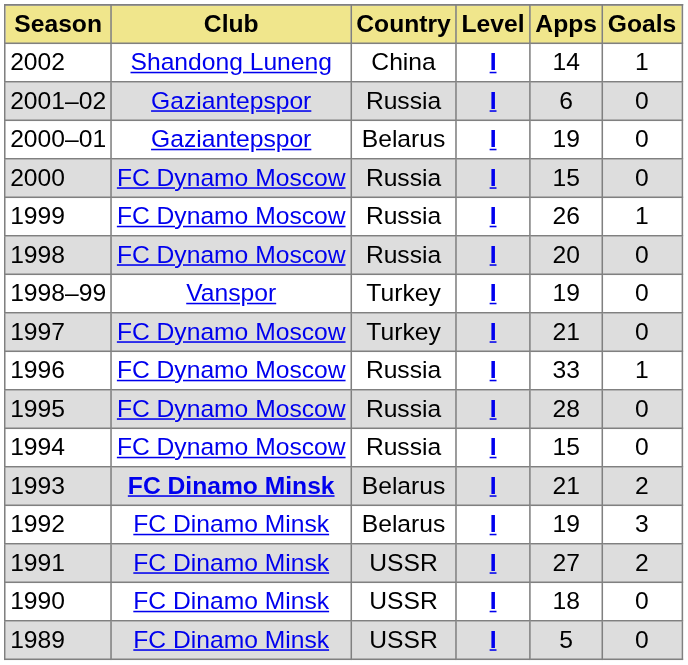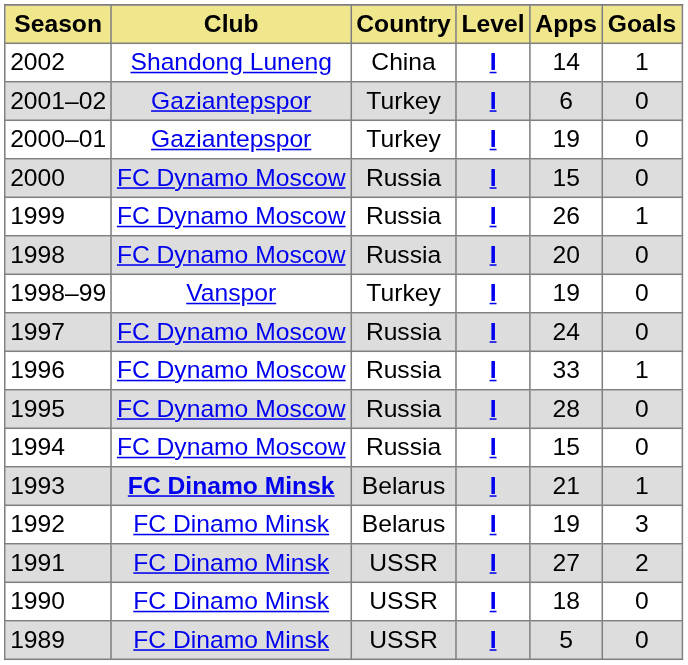2001–02 | Country: Russia -> Turkey
2000–01 | Country: Belarus -> Turkey
1997 | Country: Turkey -> Russia
1997 | Apps: 21 -> 24
1993 | Goals: 2 -> 1
